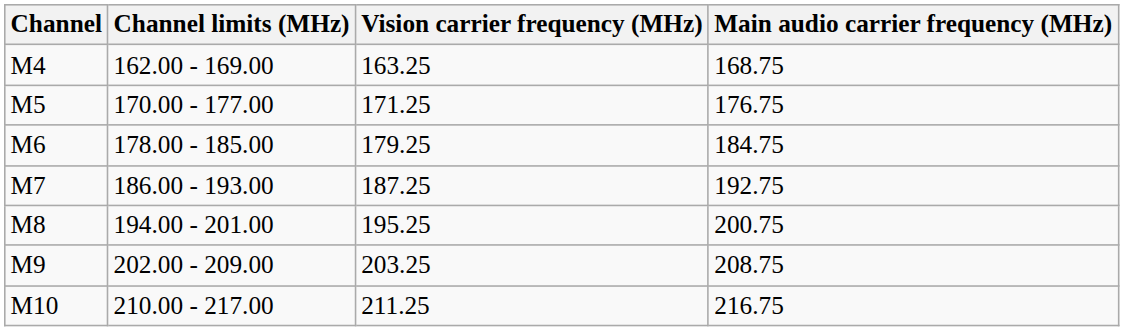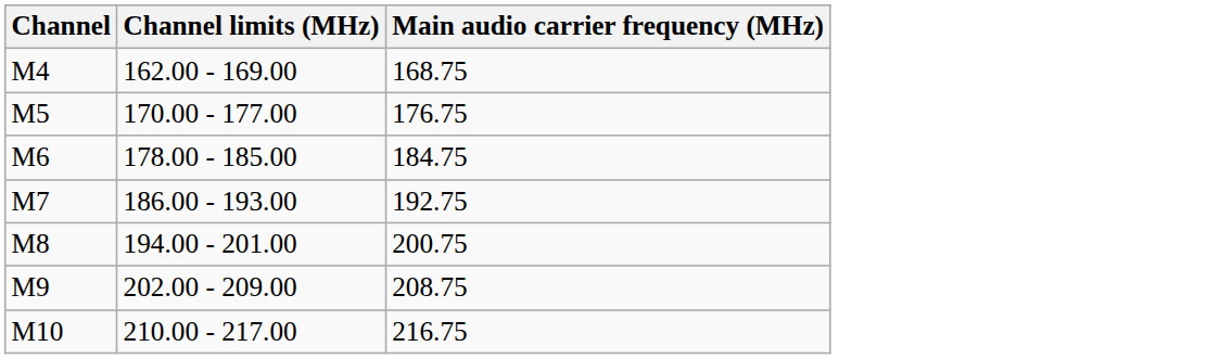- column: Vision carrier frequency (MHz) | 163.25 | 171.25 | 179.25 | 187.25 | 195.25 | 203.25 | 211.25
